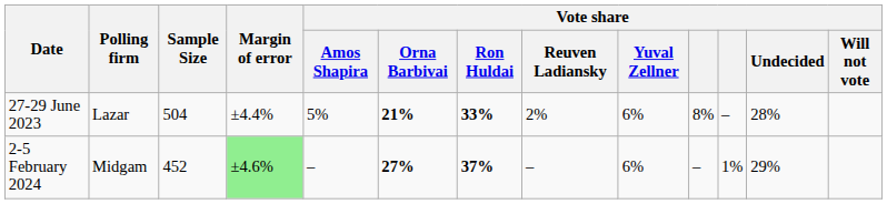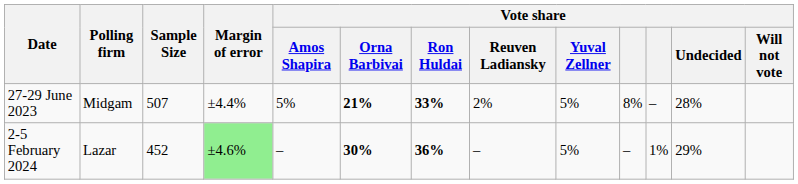27-29 June 2023 | Polling firm: Lazar -> Midgam
27-29 June 2023 | Sample Size: 504 -> 507
27-29 June 2023 | Vote share / Yuval Zellner: 6% -> 5%
2-5 February 2024 | Polling firm: Midgam -> Lazar
2-5 February 2024 | Vote share / Orna Barbivai: 27% -> 30%
2-5 February 2024 | Vote share / Ron Huldai: 37% -> 36%
2-5 February 2024 | Vote share / Yuval Zellner: 6% -> 5%
